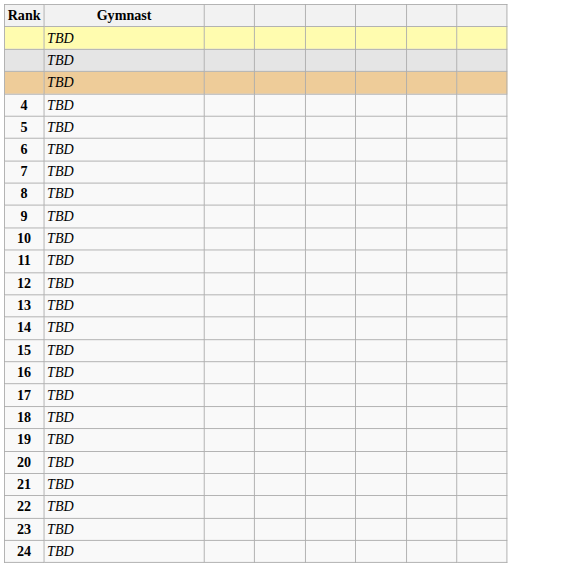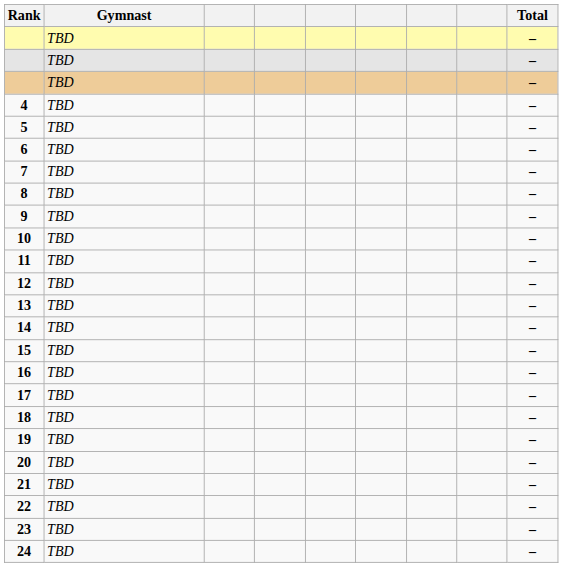+ column: Total | – | – | – | – | – | – | – | – | – | – | – | – | – | – | – | – | – | – | – | – | – | – | – | –
